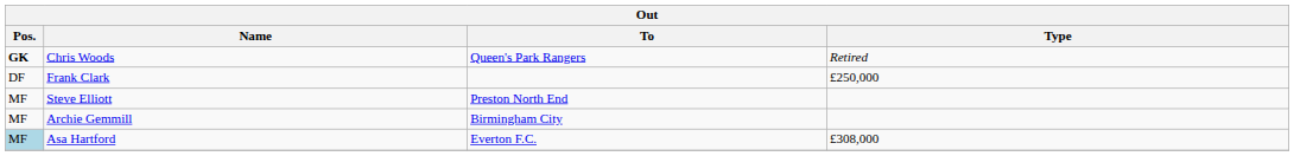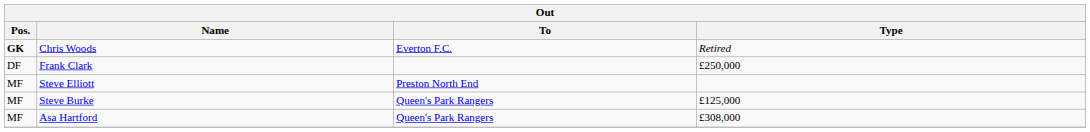Chris Woods | To: Queen's Park Rangers -> Everton F.C.
- row: MF | Archie Gemmill | Birmingham City
+ row: MF | Steve Burke | Queen's Park Rangers | £125,000
Asa Hartford | Pos.: lightblue background -> no background
Asa Hartford | To: Everton F.C. -> Queen's Park Rangers
